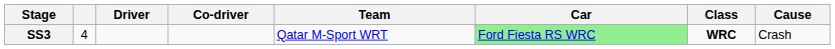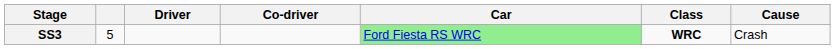- column: Team | Qatar M-Sport WRT
SS3 | column 2: 4 -> 5
